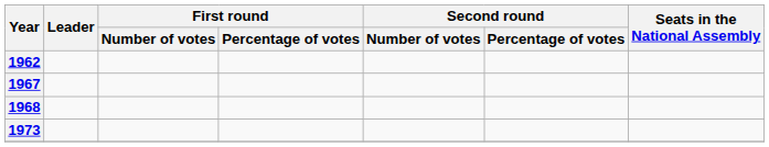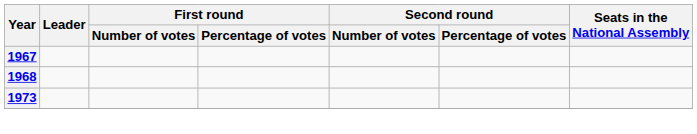- row: 1962
